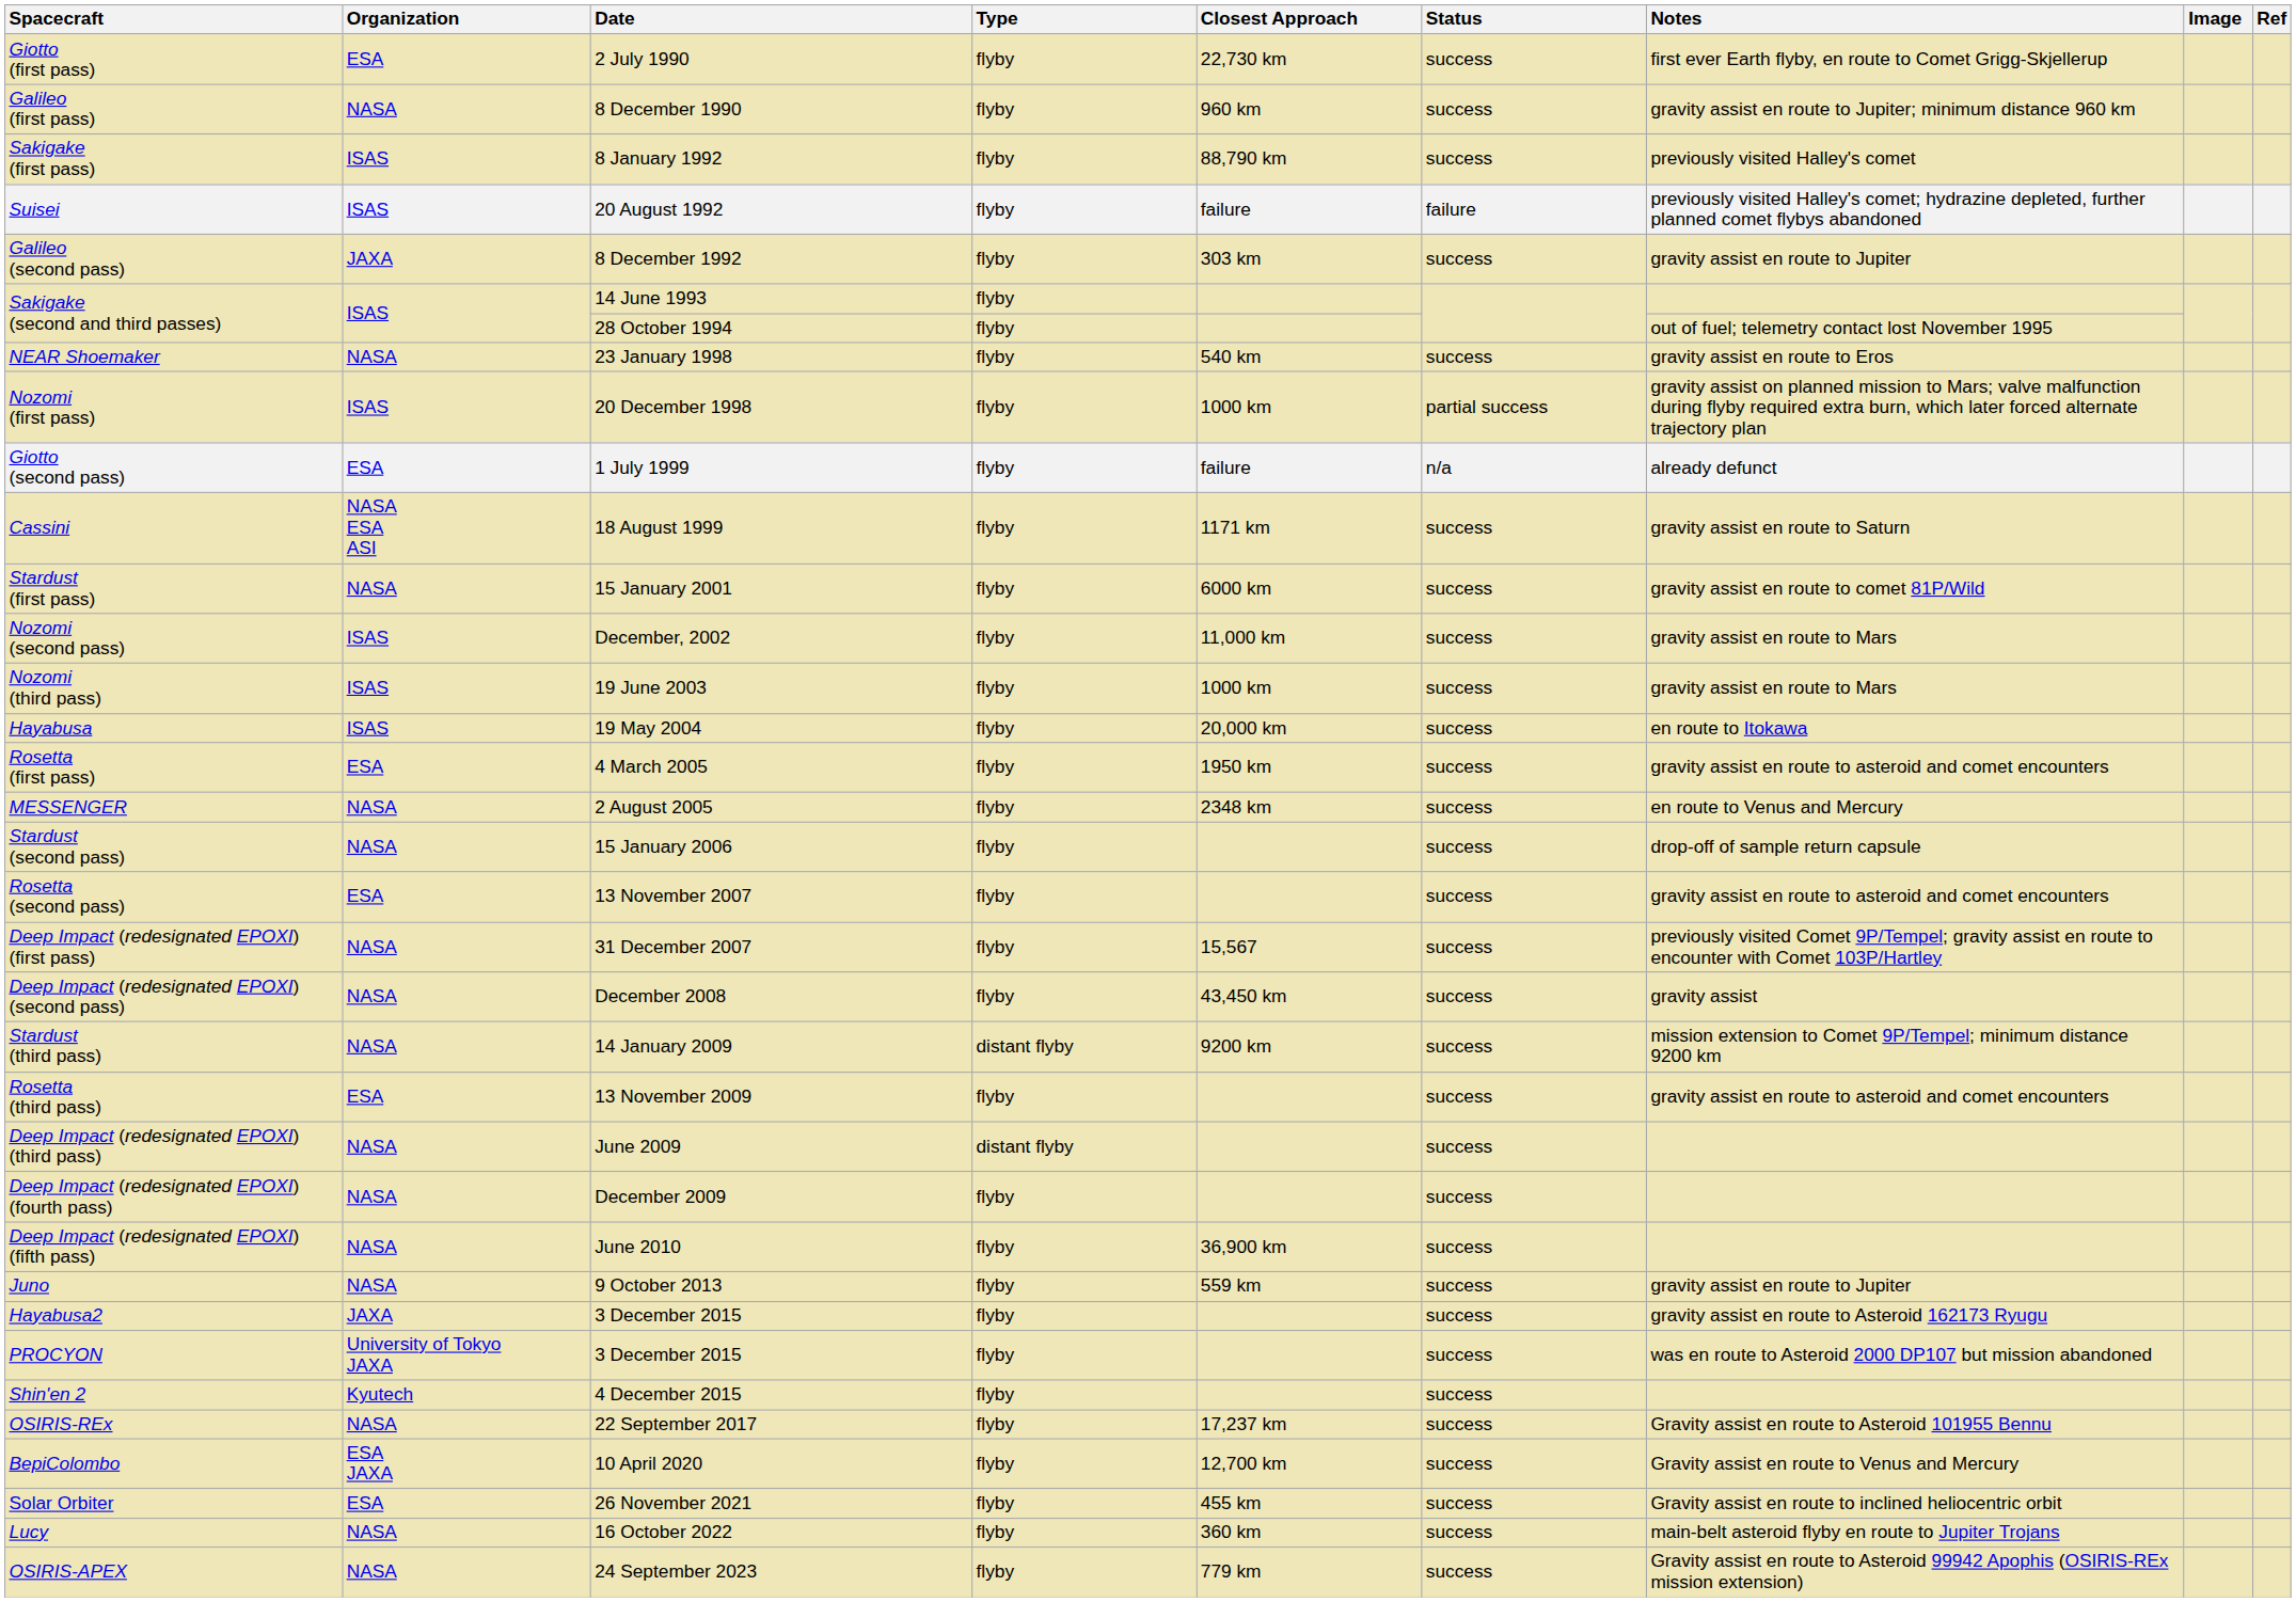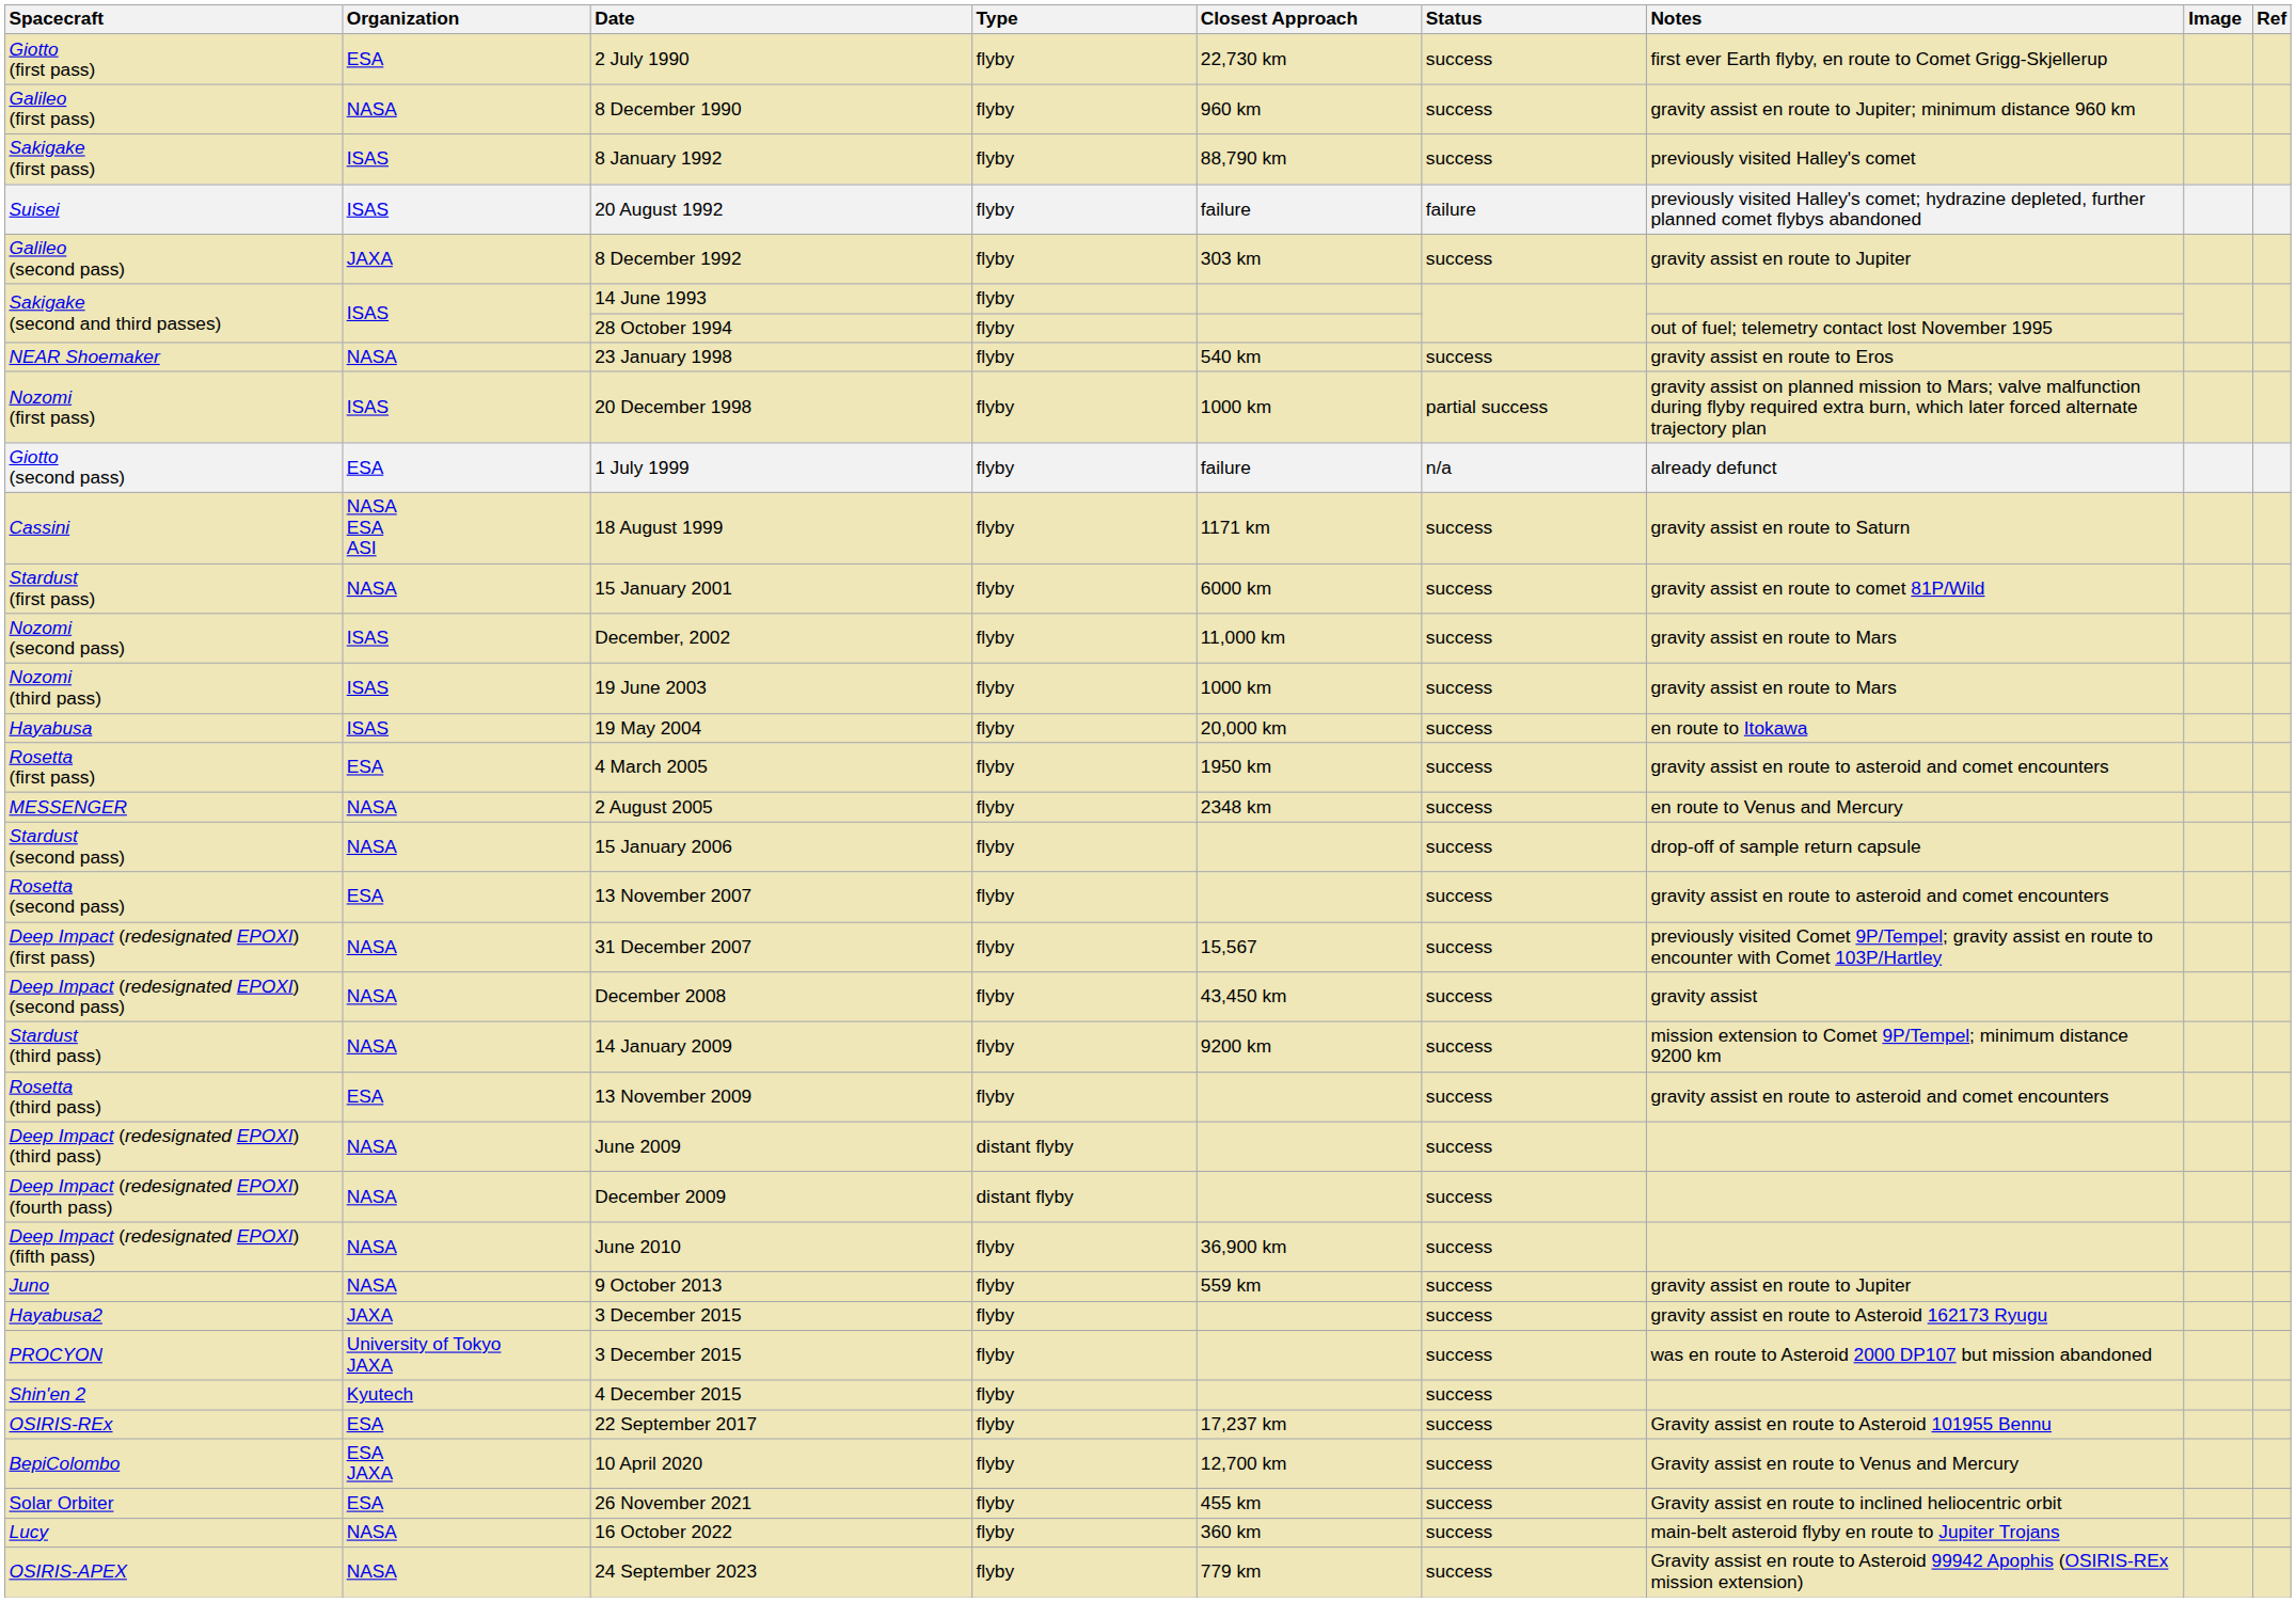Stardust (third pass) | Type: distant flyby -> flyby
Deep Impact (redesignated EPOXI) (fourth pass) | Type: flyby -> distant flyby
OSIRIS-REx | Organization: NASA -> ESA
